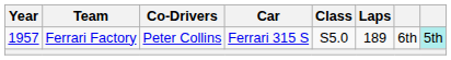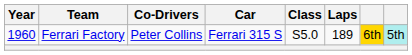Ferrari Factory | Year: 1957 -> 1960
Ferrari Factory | column 7: no background -> gold background
